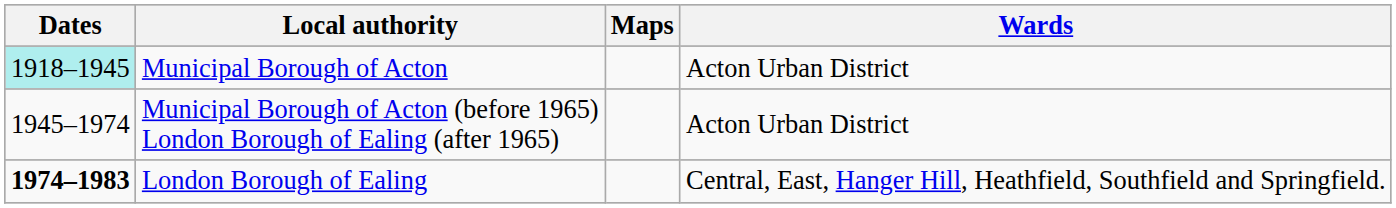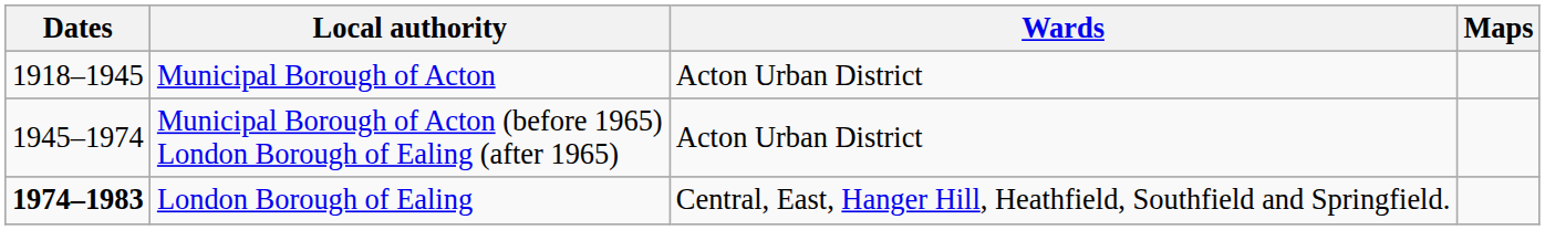columns swapped: Maps <-> Wards
Municipal Borough of Acton | Dates: paleturquoise background -> no background
